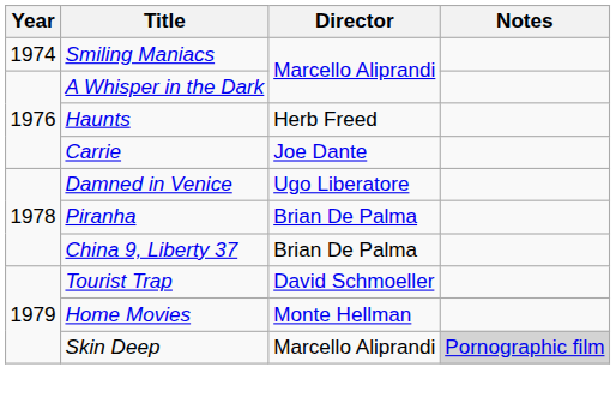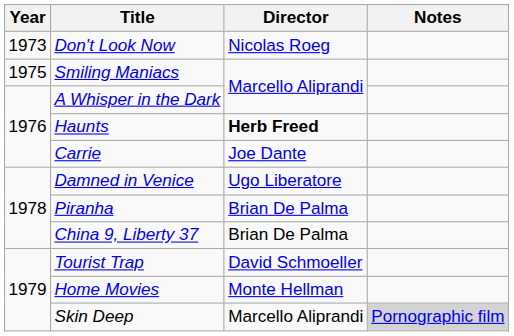+ row: 1973 | Don't Look Now | Nicolas Roeg
Smiling Maniacs | Year: 1974 -> 1975
Haunts | Director: normal -> bold
